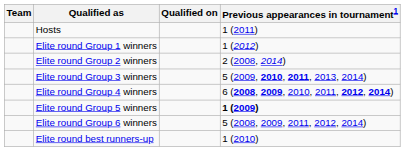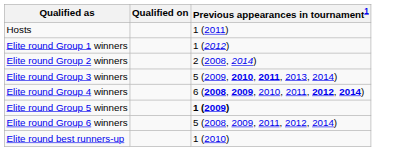- column: Team
